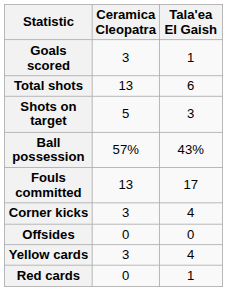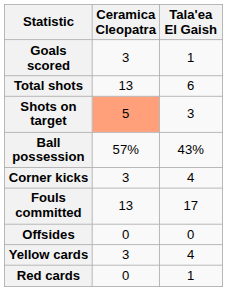Shots on target | Ceramica Cleopatra: no background -> lightsalmon background
rows swapped: Corner kicks <-> Fouls committed
